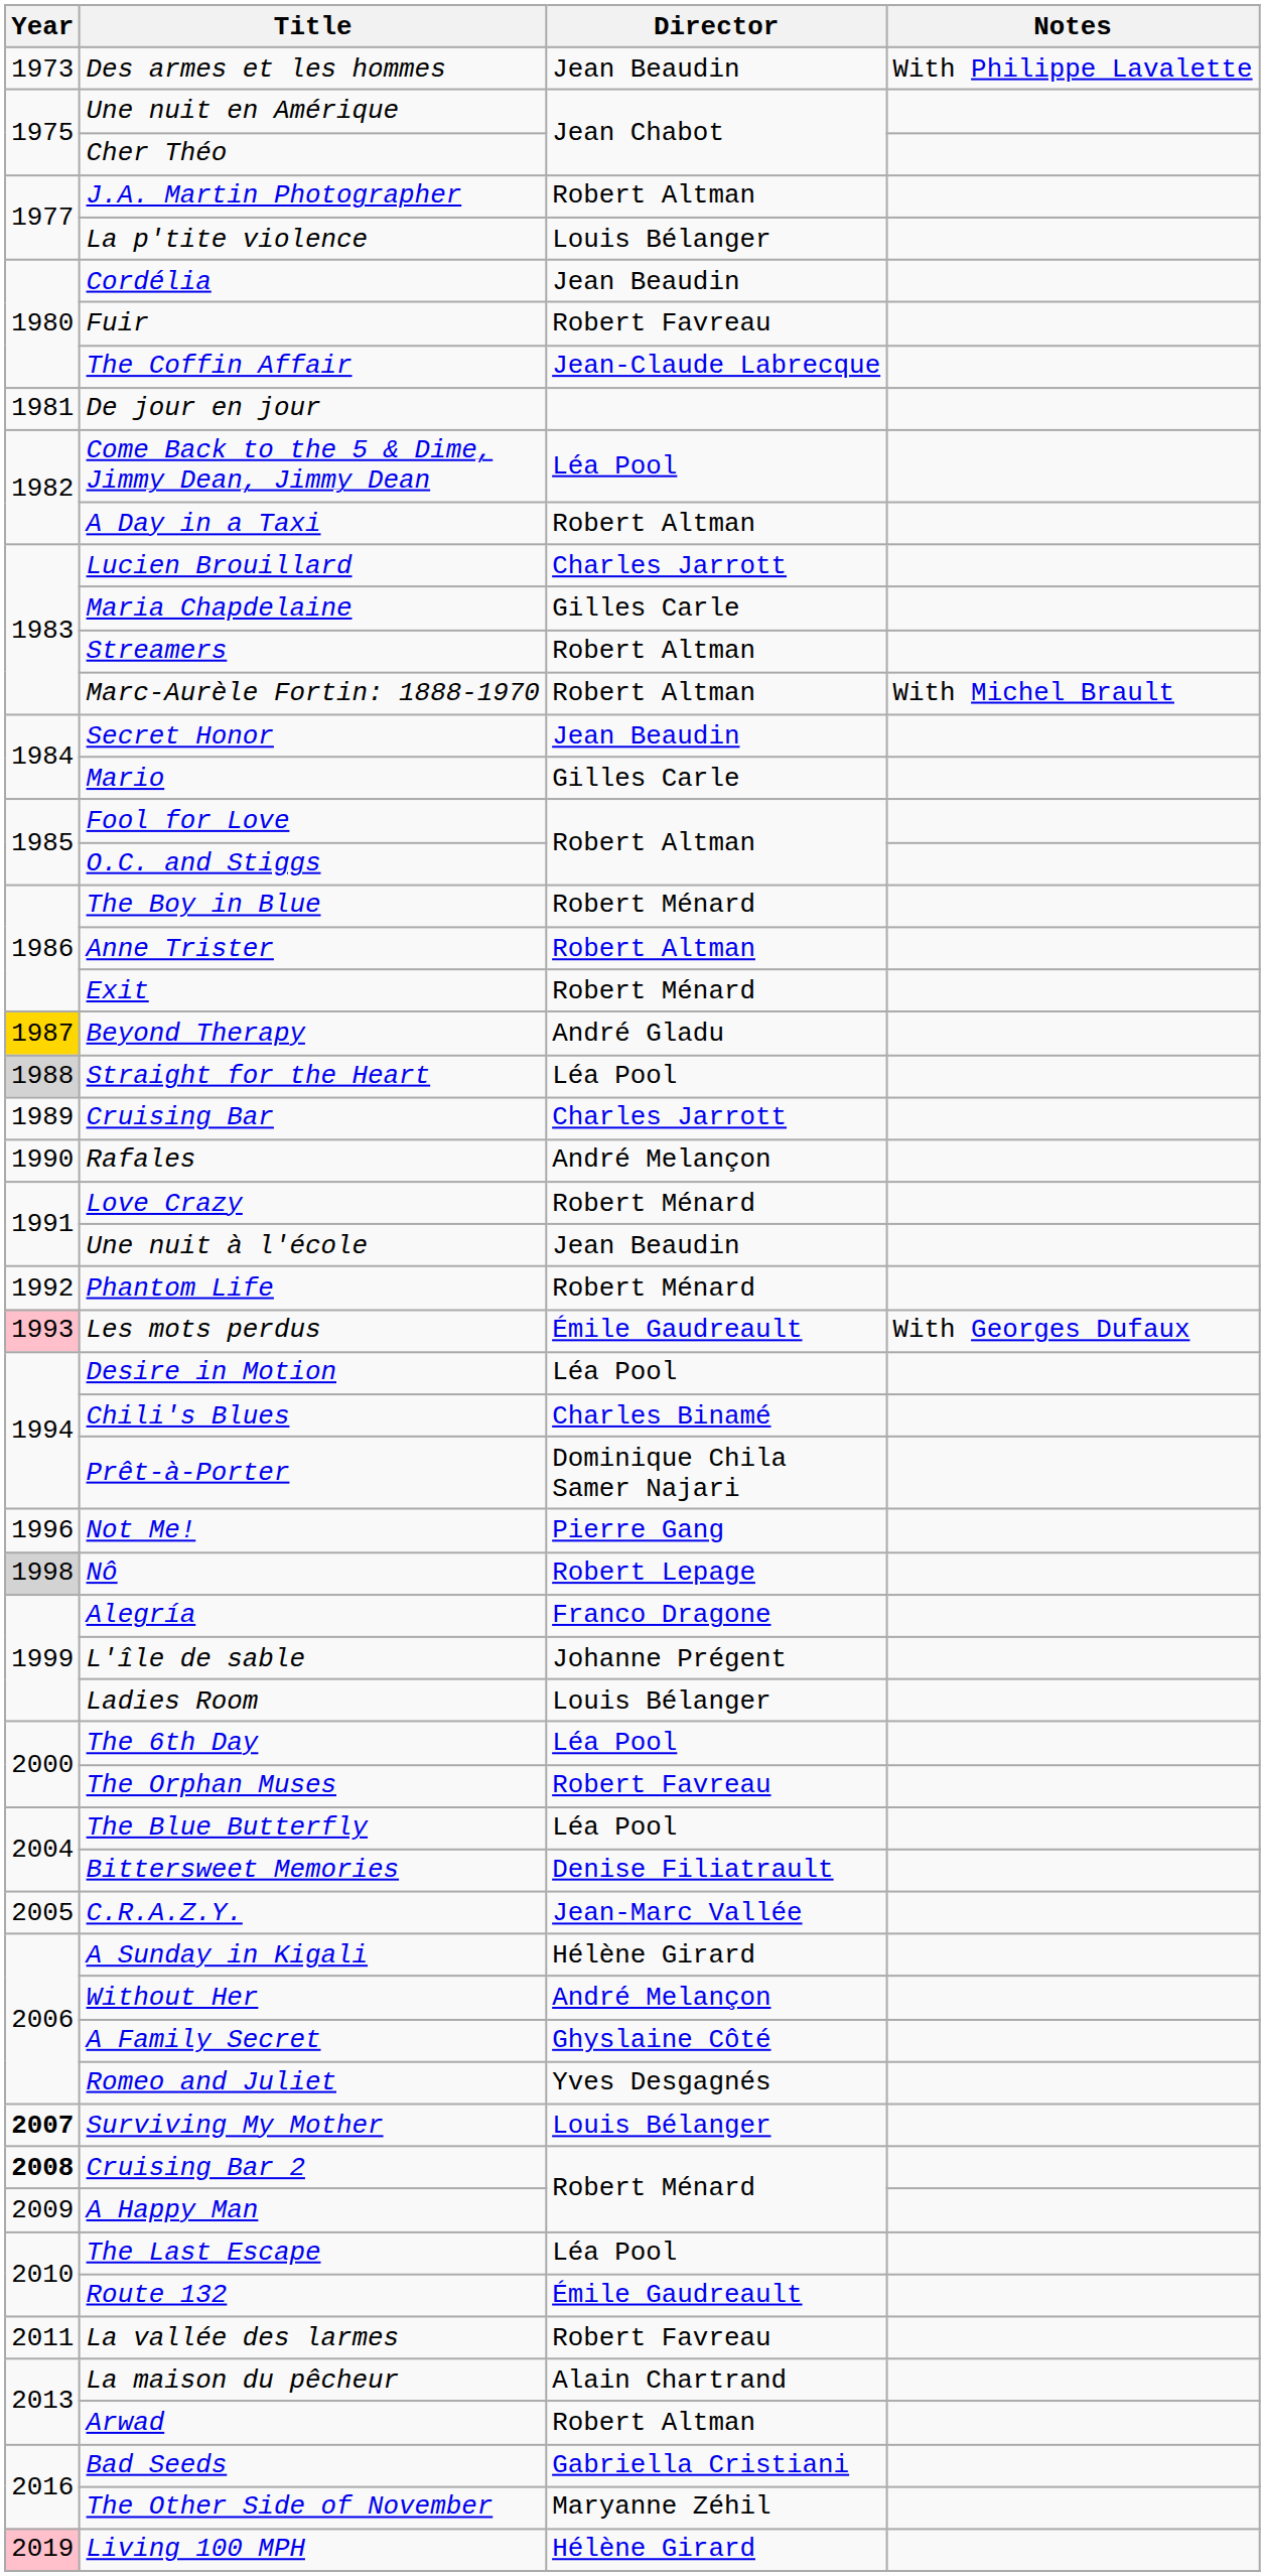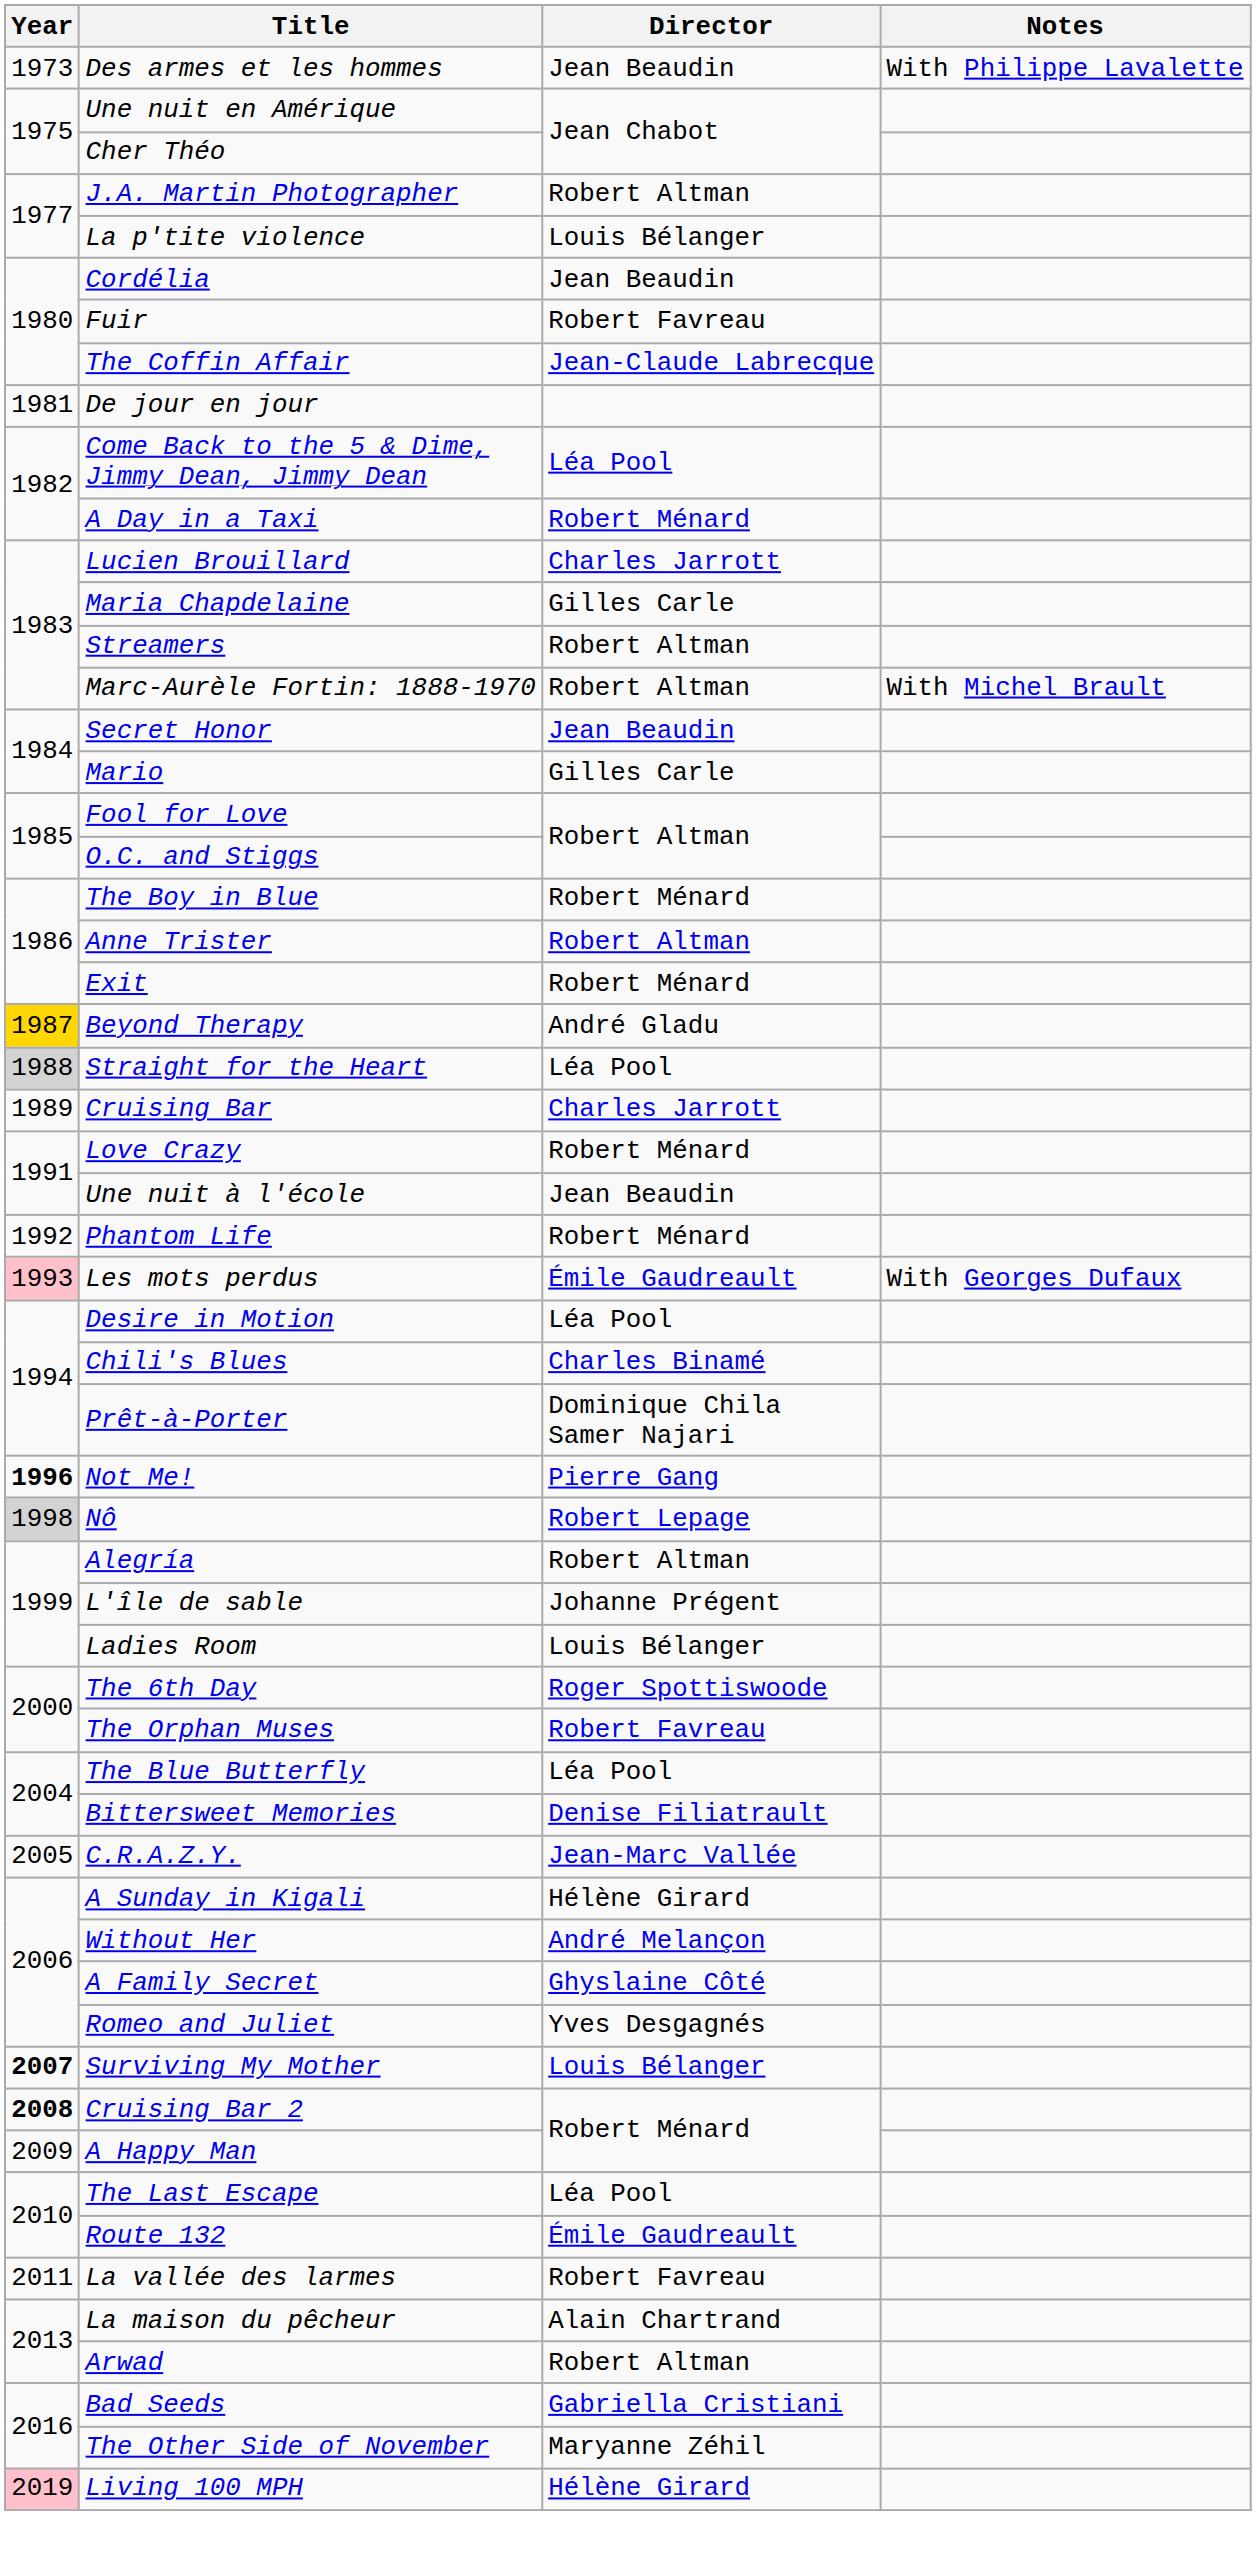A Day in a Taxi | Director: Robert Altman -> Robert Ménard
- row: 1990 | Rafales | André Melançon
Not Me! | Year: normal -> bold
Alegría | Director: Franco Dragone -> Robert Altman
The 6th Day | Director: Léa Pool -> Roger Spottiswoode
